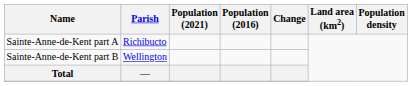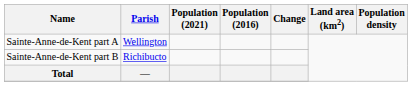Sainte-Anne-de-Kent part A | Parish: Richibucto -> Wellington
Sainte-Anne-de-Kent part B | Parish: Wellington -> Richibucto
